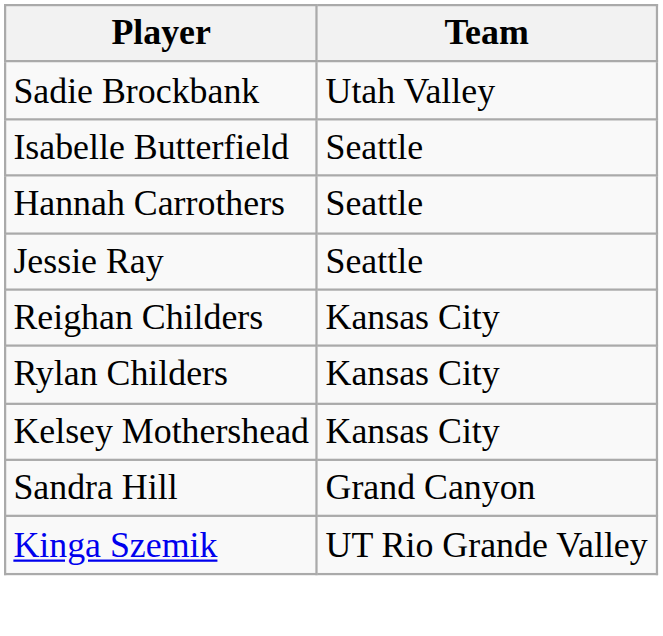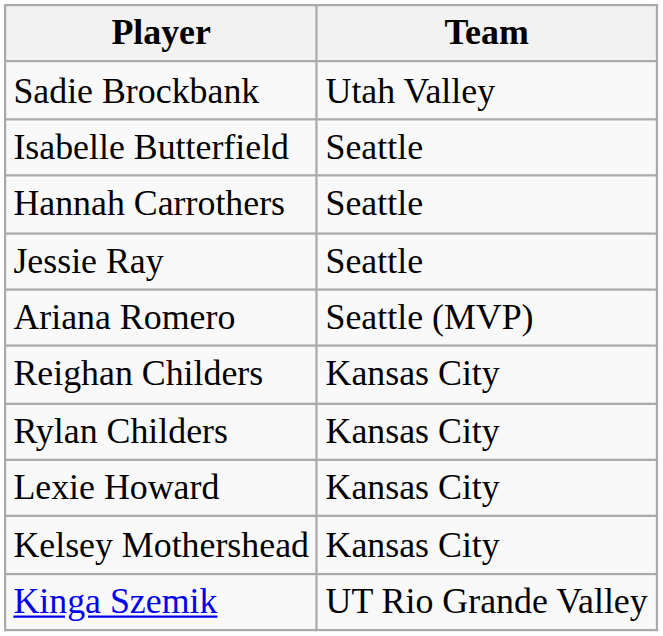+ row: Ariana Romero | Seattle (MVP)
+ row: Lexie Howard | Kansas City
- row: Sandra Hill | Grand Canyon
